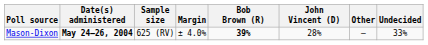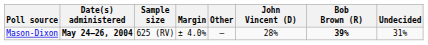columns swapped: Bob Brown (R) <-> Other
Mason-Dixon | Undecided: 33% -> 31%
